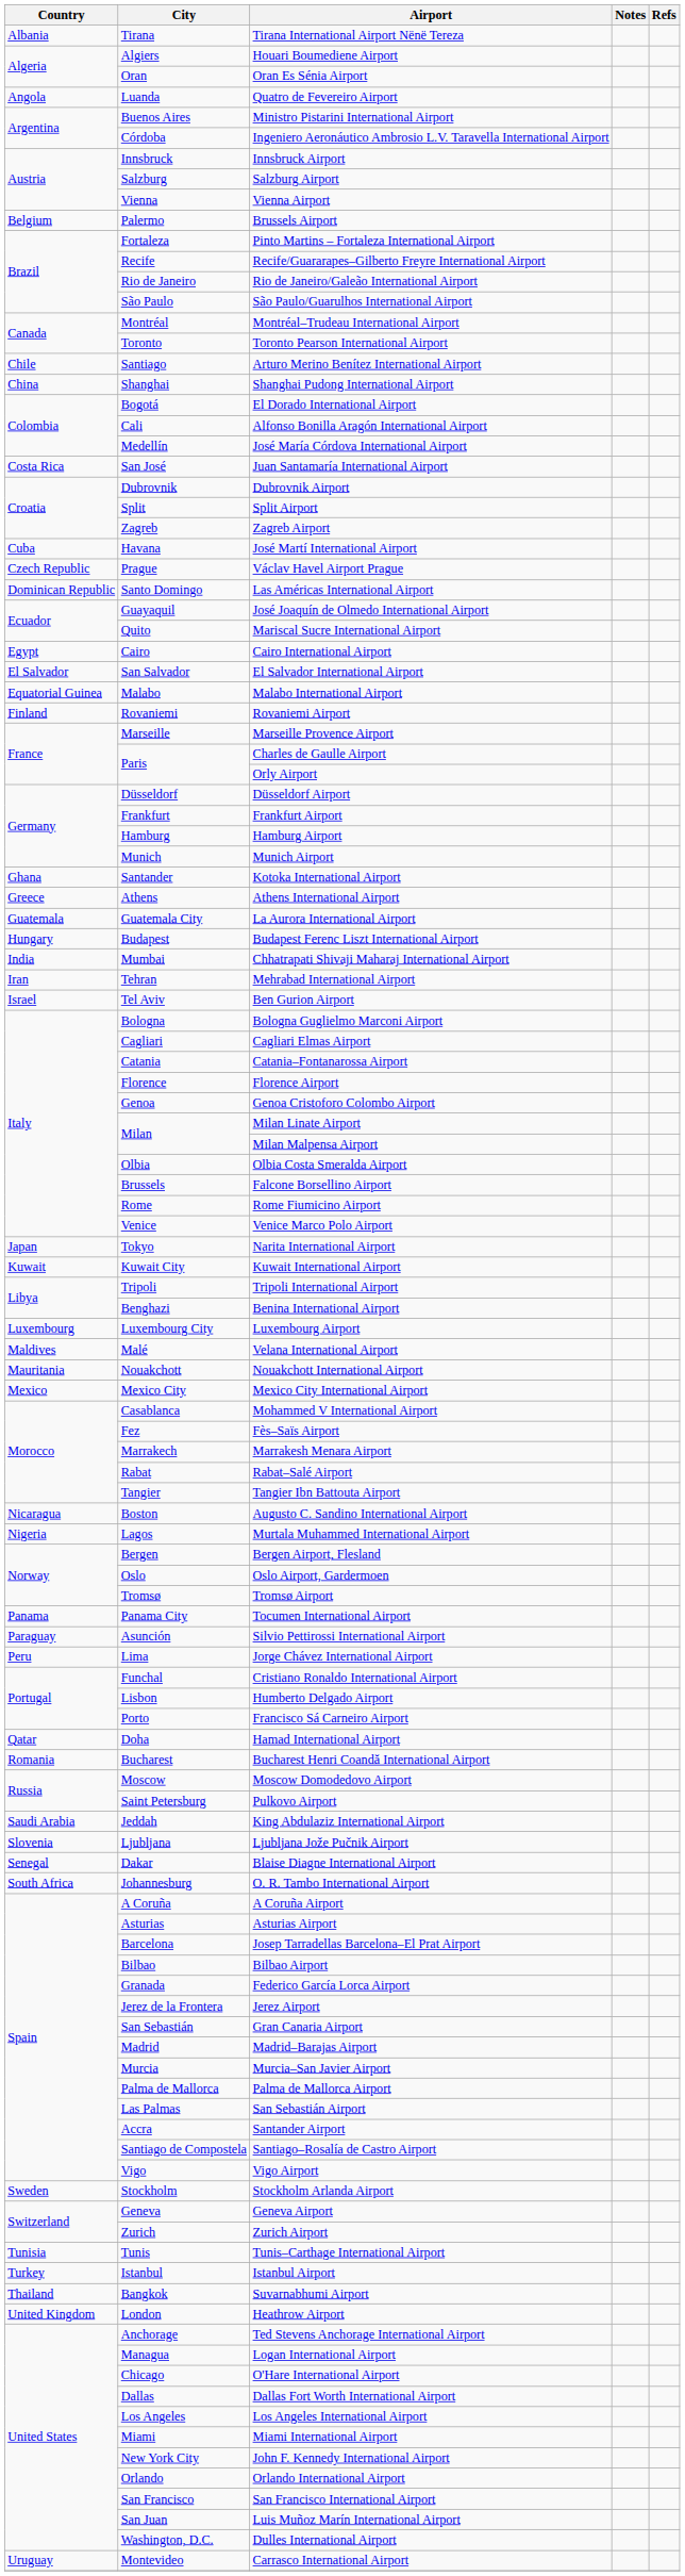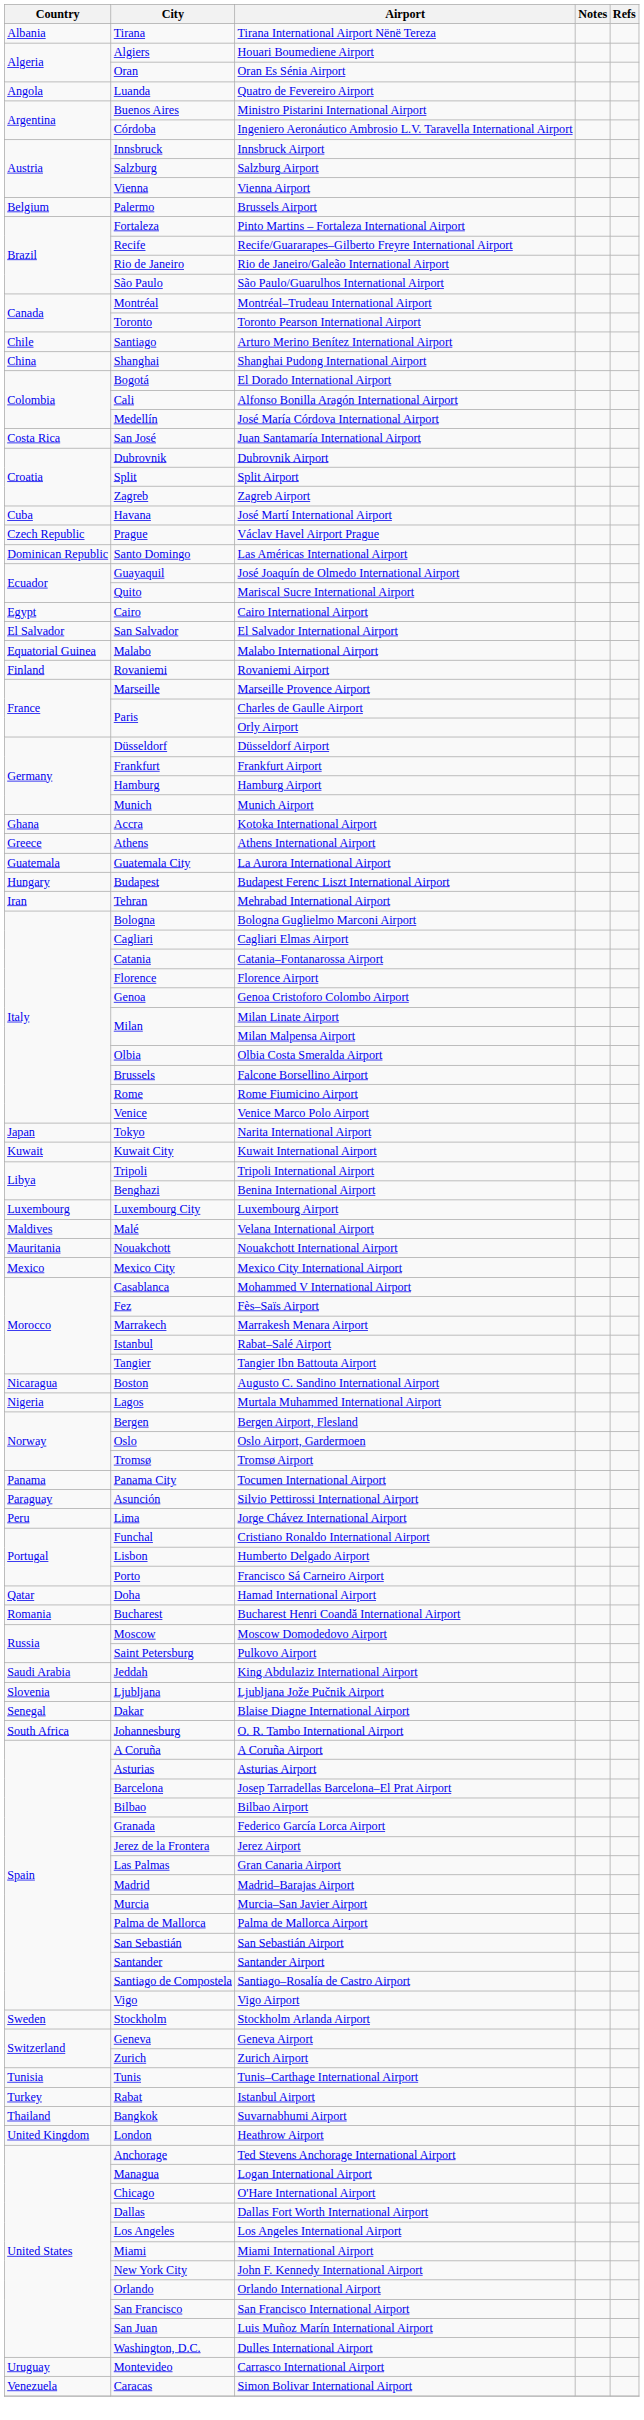Kotoka International Airport | City: Santander -> Accra
- row: India | Mumbai | Chhatrapati Shivaji Maharaj International Airport
- row: Israel | Tel Aviv | Ben Gurion Airport
Rabat–Salé Airport | City: Rabat -> Istanbul
Gran Canaria Airport | City: San Sebastián -> Las Palmas
San Sebastián Airport | City: Las Palmas -> San Sebastián
Santander Airport | City: Accra -> Santander
Istanbul Airport | City: Istanbul -> Rabat
+ row: Venezuela | Caracas | Simon Bolivar International Airport
